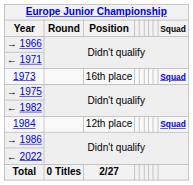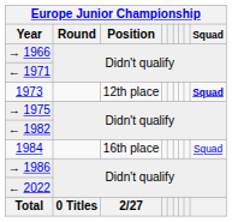1973 | Position: 16th place -> 12th place
1984 | Position: 12th place -> 16th place
1984 | Squad: bold -> normal
